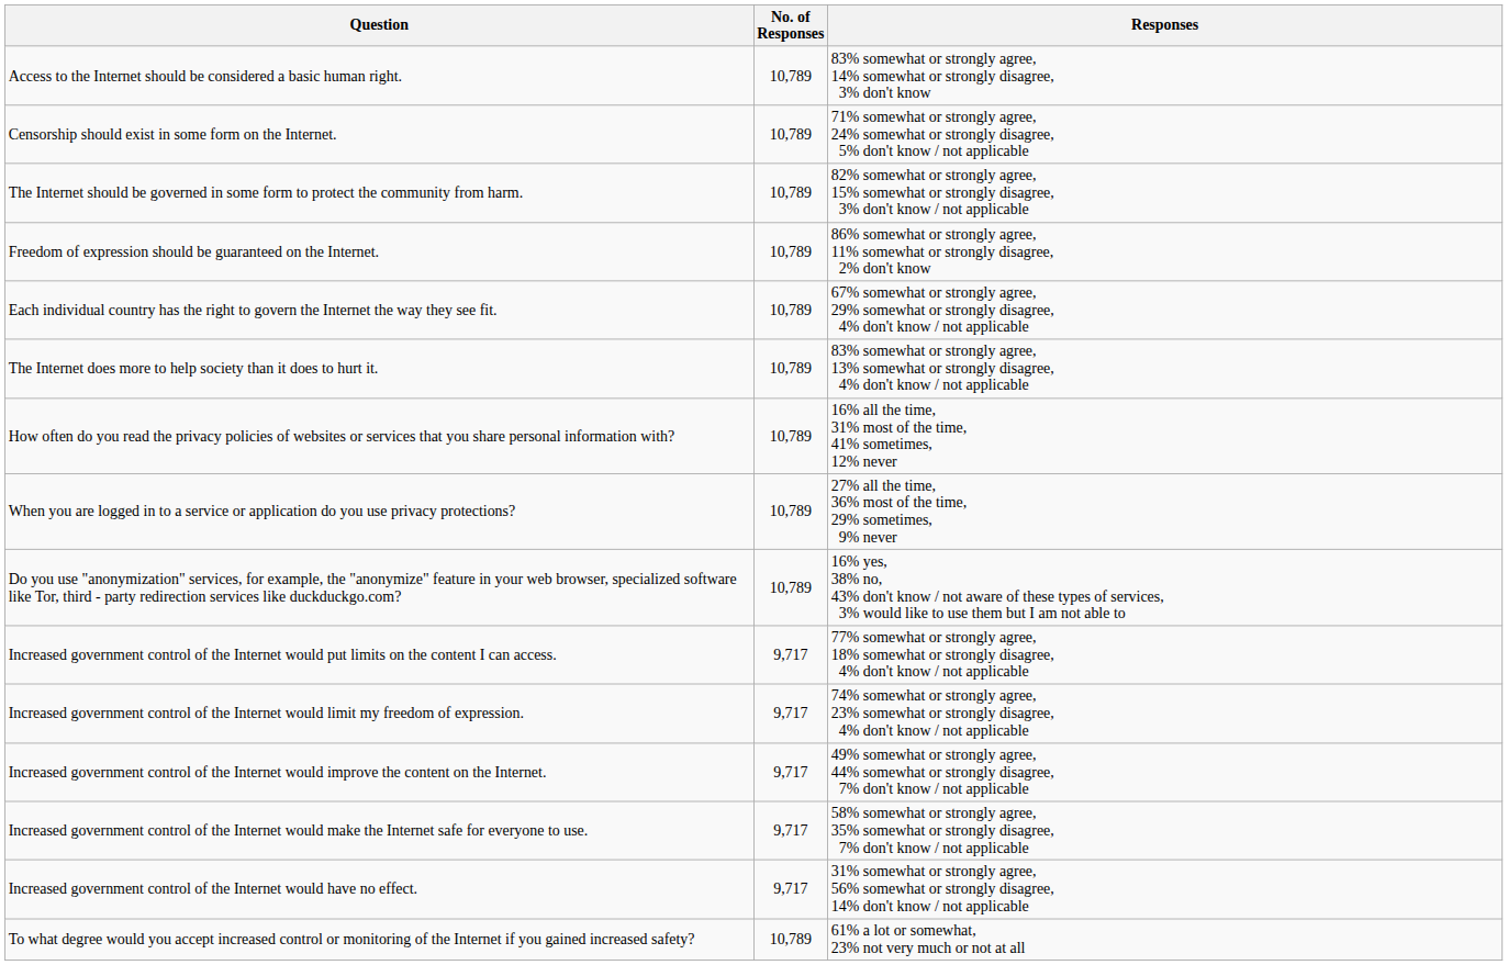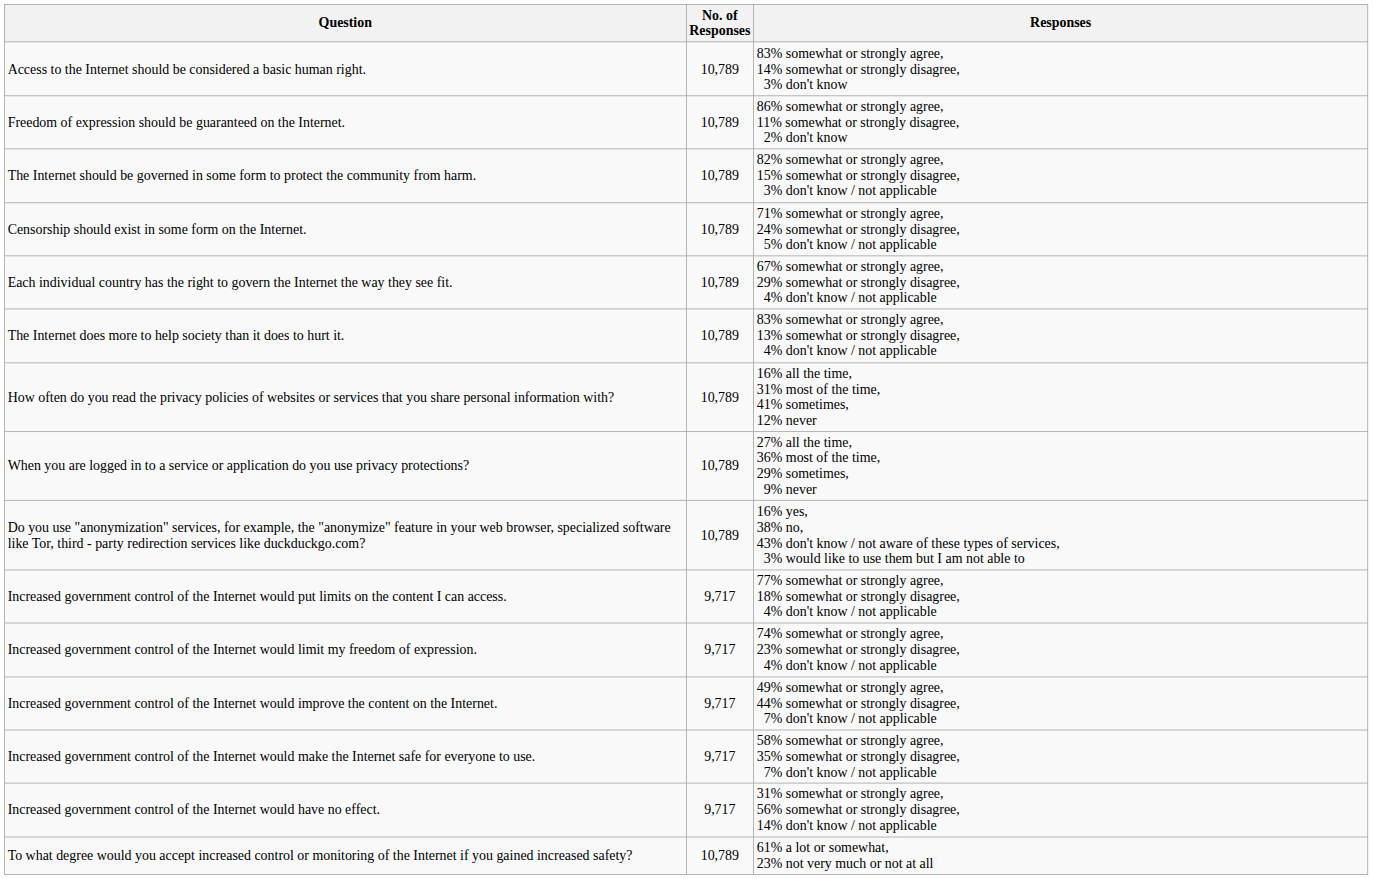rows swapped: Freedom of expression should be guaranteed on the Internet. <-> Censorship should exist in some form on the Internet.
